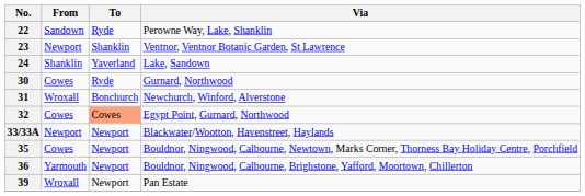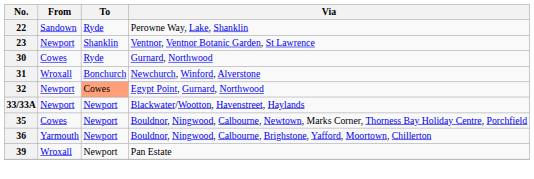- row: 24 | Shanklin | Yaverland | Lake, Sandown
32 | From: Cowes -> Newport
